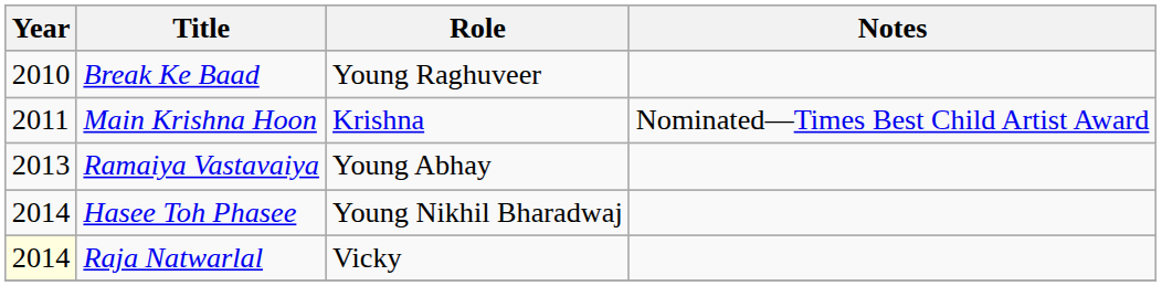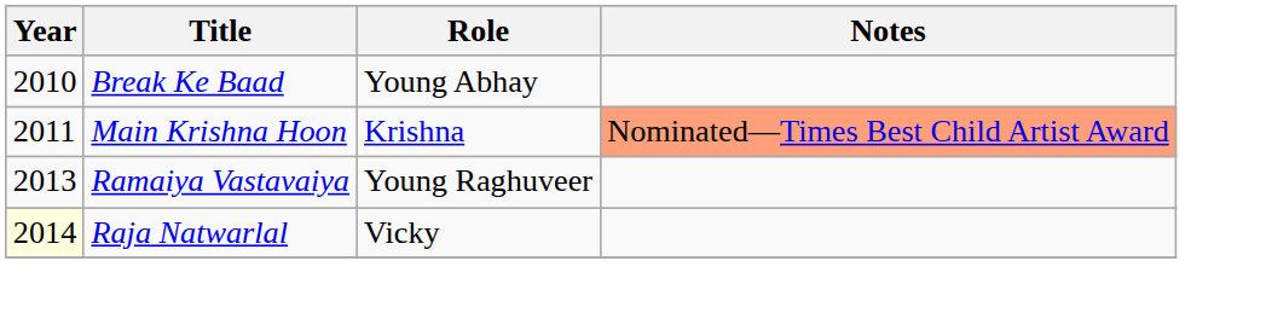Break Ke Baad | Role: Young Raghuveer -> Young Abhay
Main Krishna Hoon | Notes: no background -> lightsalmon background
Ramaiya Vastavaiya | Role: Young Abhay -> Young Raghuveer
- row: 2014 | Hasee Toh Phasee | Young Nikhil Bharadwaj
